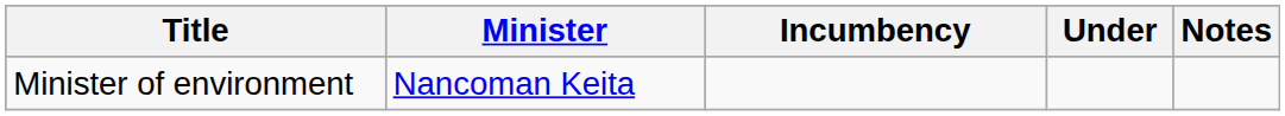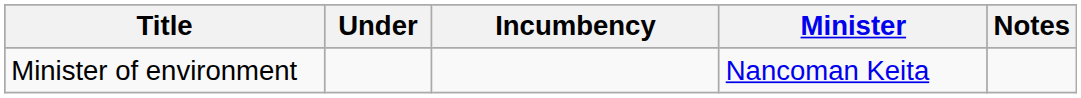columns swapped: Minister <-> Under
